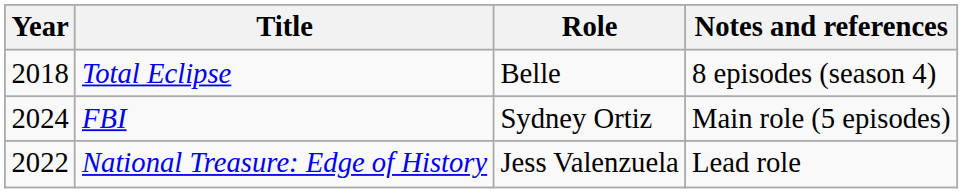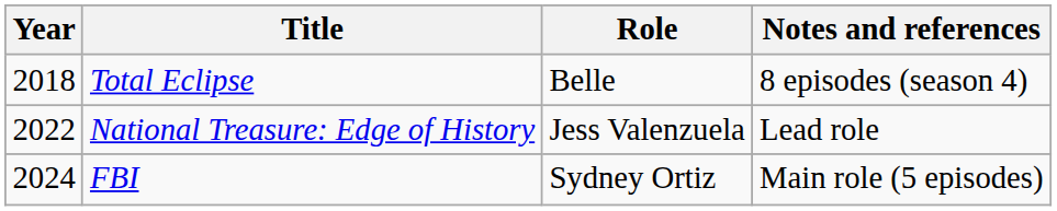rows swapped: National Treasure: Edge of History <-> FBI
